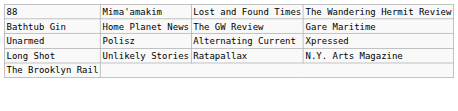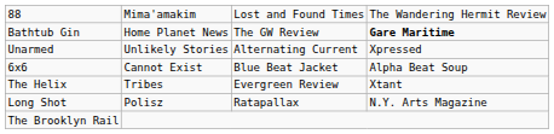Bathtub Gin | column 4: normal -> bold
Unarmed | column 2: Polisz -> Unlikely Stories
+ row: 6x6 | Cannot Exist | Blue Beat Jacket | Alpha Beat Soup
+ row: The Helix | Tribes | Evergreen Review | Xtant
Long Shot | column 2: Unlikely Stories -> Polisz
